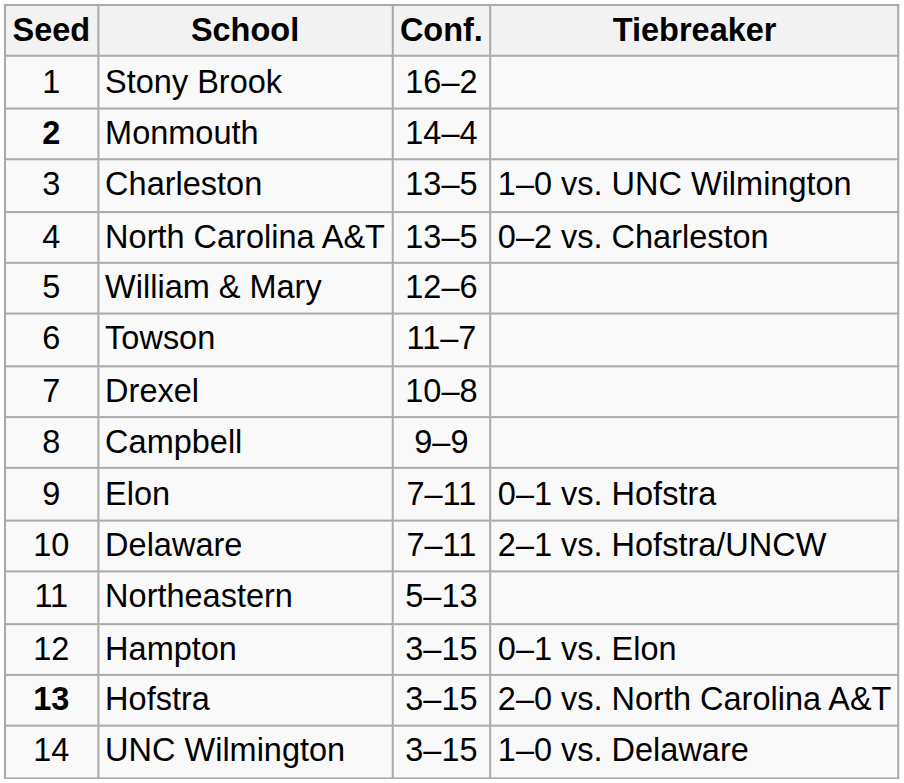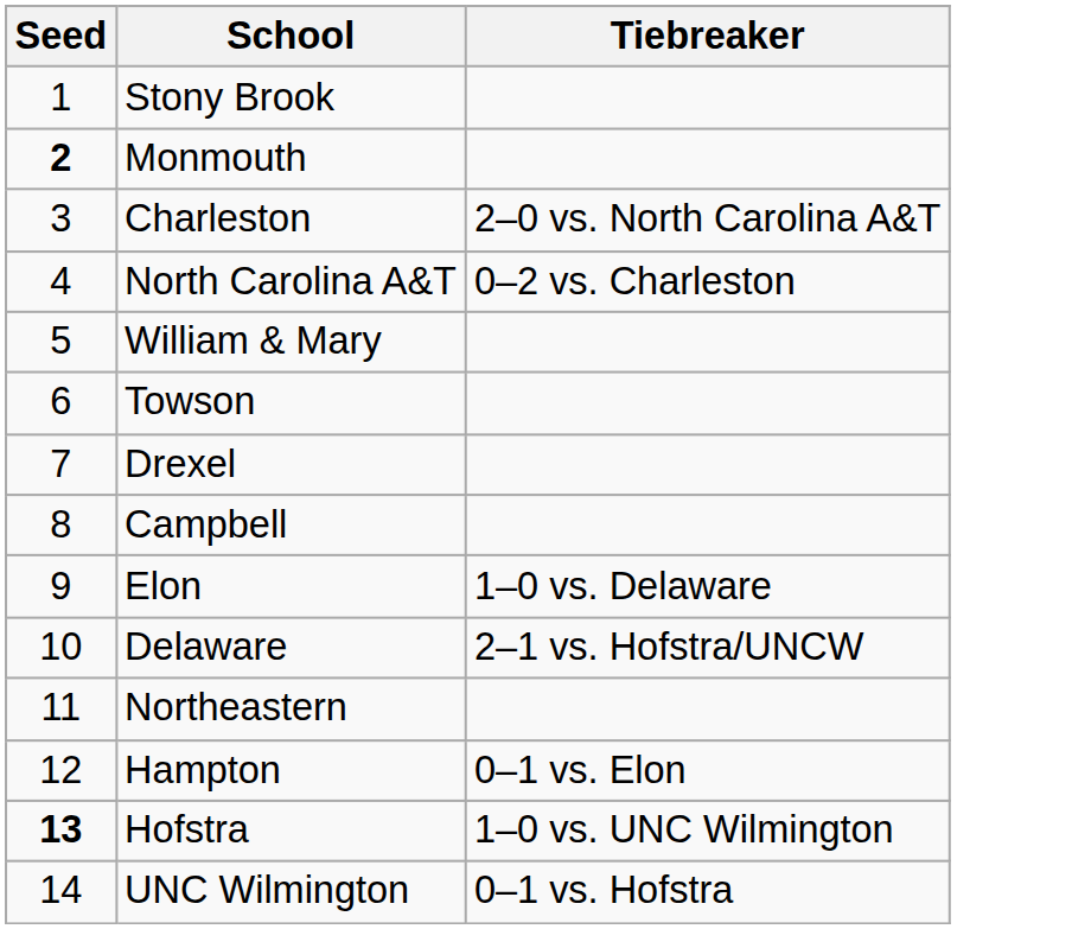- column: Conf. | 16–2 | 14–4 | 13–5 | 13–5 | 12–6 | 11–7 | 10–8 | 9–9 | 7–11 | 7–11 | 5–13 | 3–15 | 3–15 | 3–15
Charleston | Tiebreaker: 1–0 vs. UNC Wilmington -> 2–0 vs. North Carolina A&T
Elon | Tiebreaker: 0–1 vs. Hofstra -> 1–0 vs. Delaware
Hofstra | Tiebreaker: 2–0 vs. North Carolina A&T -> 1–0 vs. UNC Wilmington
UNC Wilmington | Tiebreaker: 1–0 vs. Delaware -> 0–1 vs. Hofstra
